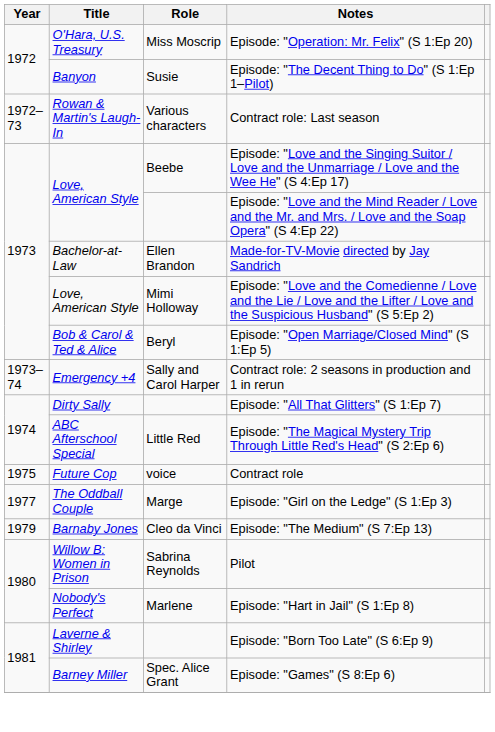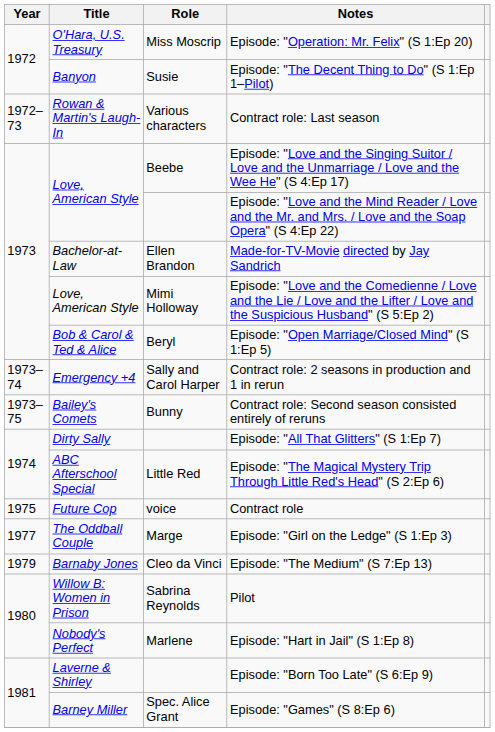+ row: 1973–75 | Bailey's Comets | Bunny | Contract role: Second season consisted entirely of reruns
